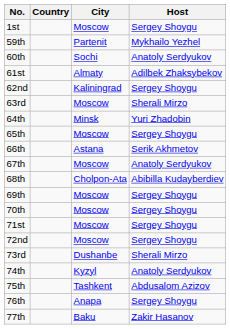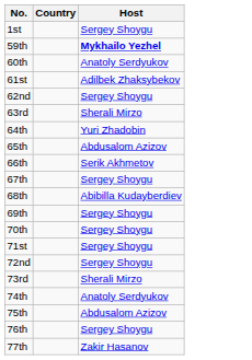- column: City | Moscow | Partenit | Sochi | Almaty | Kaliningrad | Moscow | Minsk | Moscow | Astana | Moscow | Cholpon-Ata | Moscow | Moscow | Moscow | Moscow | Dushanbe | Kyzyl | Tashkent | Anapa | Baku
59th | Host: normal -> bold
65th | Host: Sergey Shoygu -> Abdusalom Azizov
67th | Host: Anatoly Serdyukov -> Sergey Shoygu
